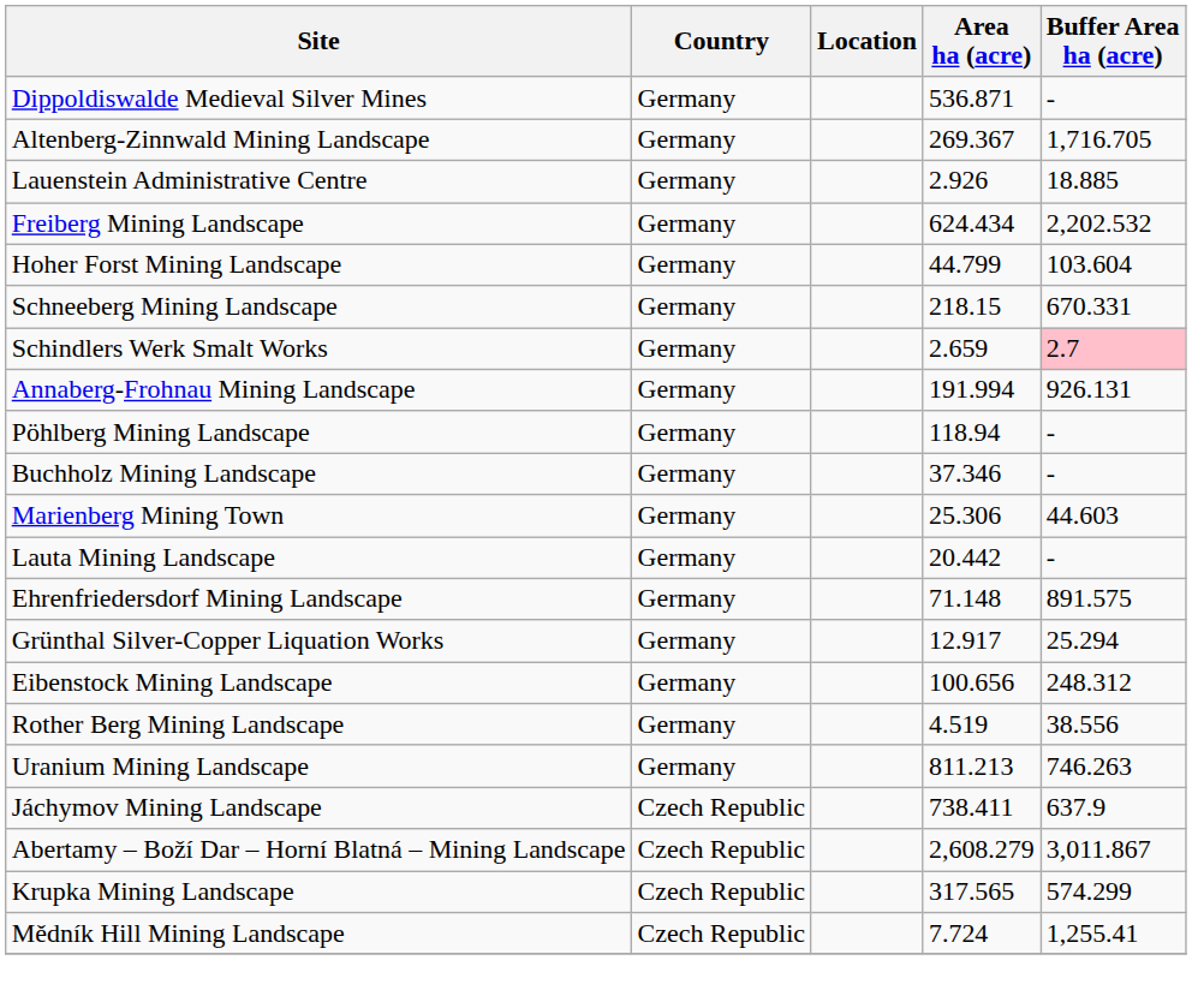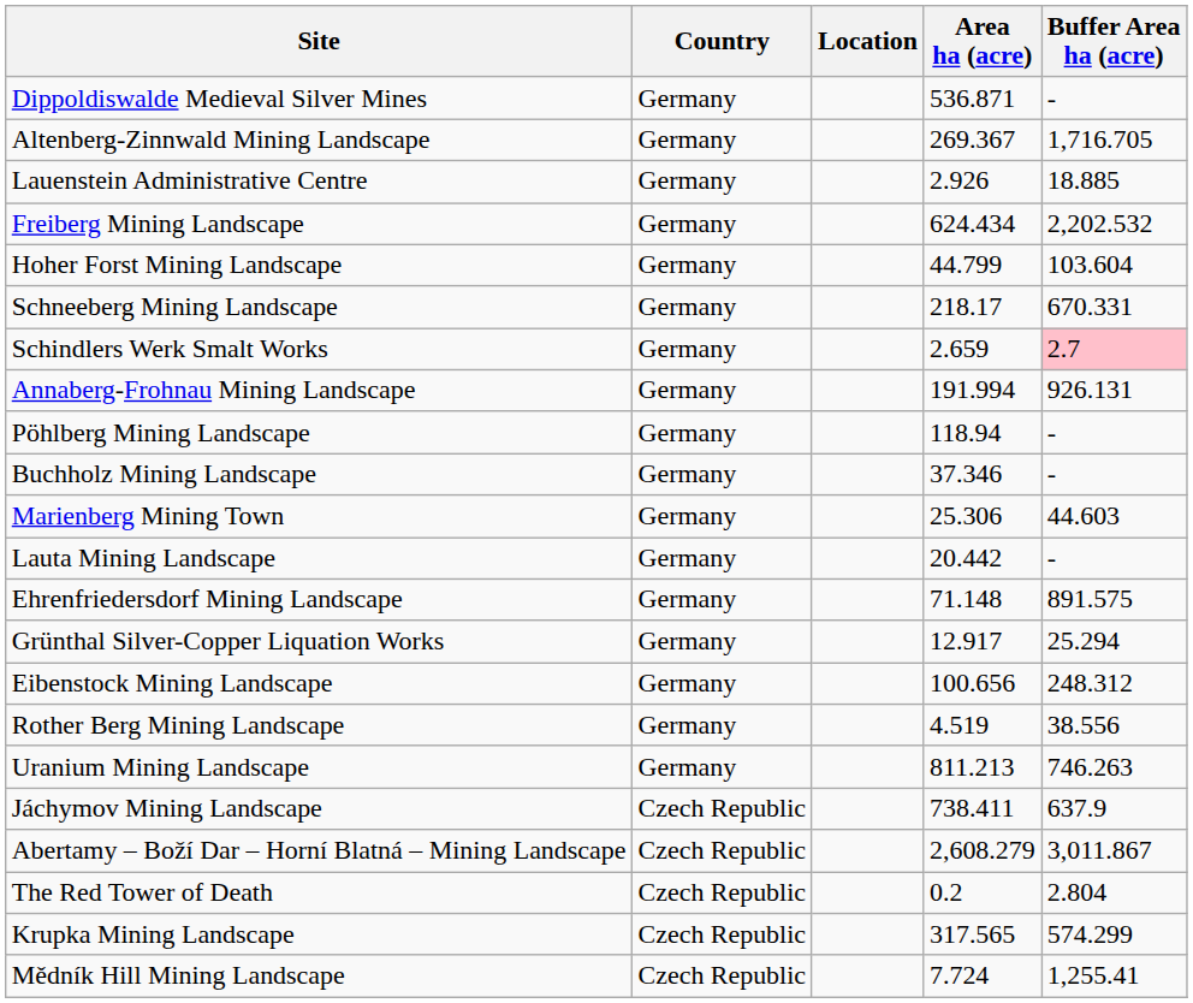Schneeberg Mining Landscape | Area ha (acre): 218.15 -> 218.17
+ row: The Red Tower of Death | Czech Republic | 0.2 | 2.804
